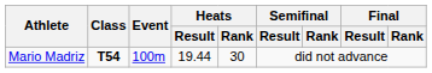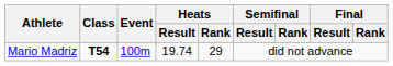Mario Madriz | Heats / Result: 19.44 -> 19.74
Mario Madriz | Heats / Rank: 30 -> 29
